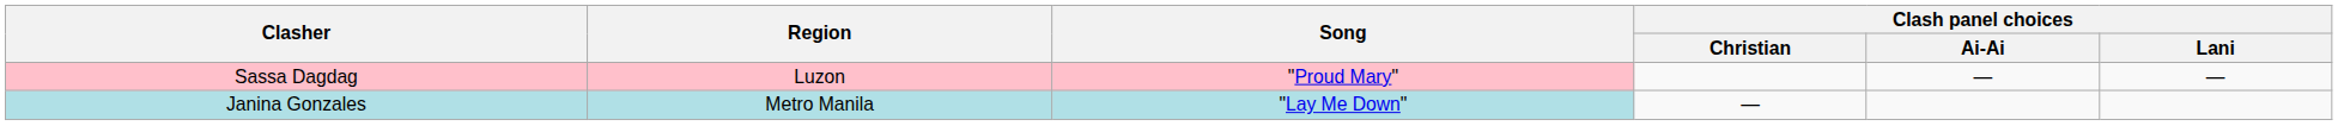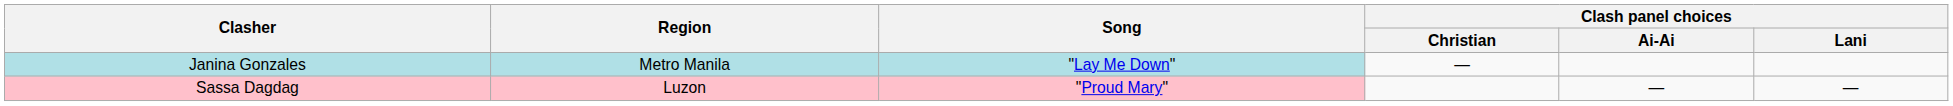rows swapped: Sassa Dagdag <-> Janina Gonzales
